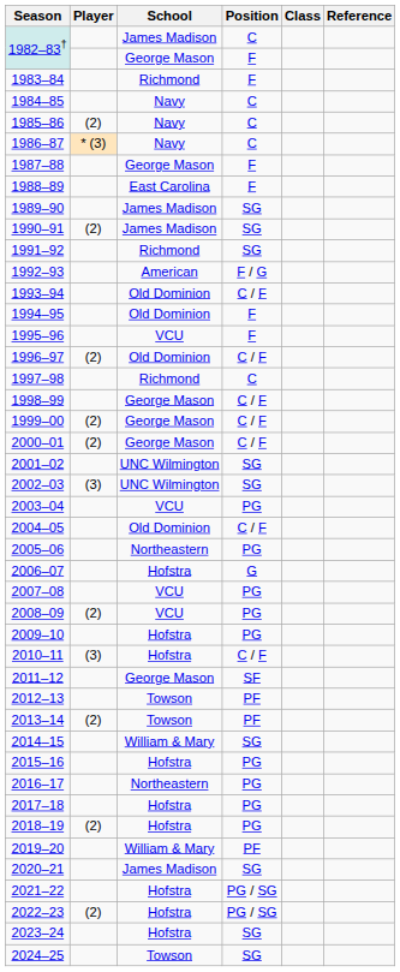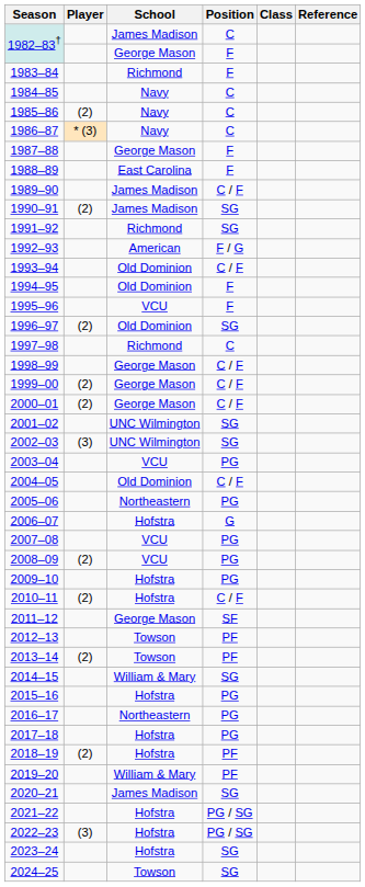1989–90 | Position: SG -> C / F
1996–97 | Position: C / F -> SG
2010–11 | Player: (3) -> (2)
2018–19 | Position: PG -> PF
2022–23 | Player: (2) -> (3)
